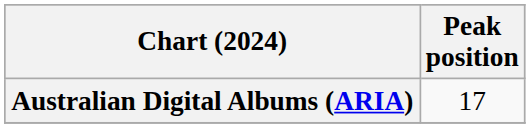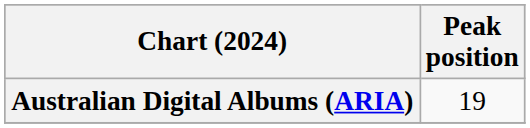Australian Digital Albums (ARIA) | Peak position: 17 -> 19
